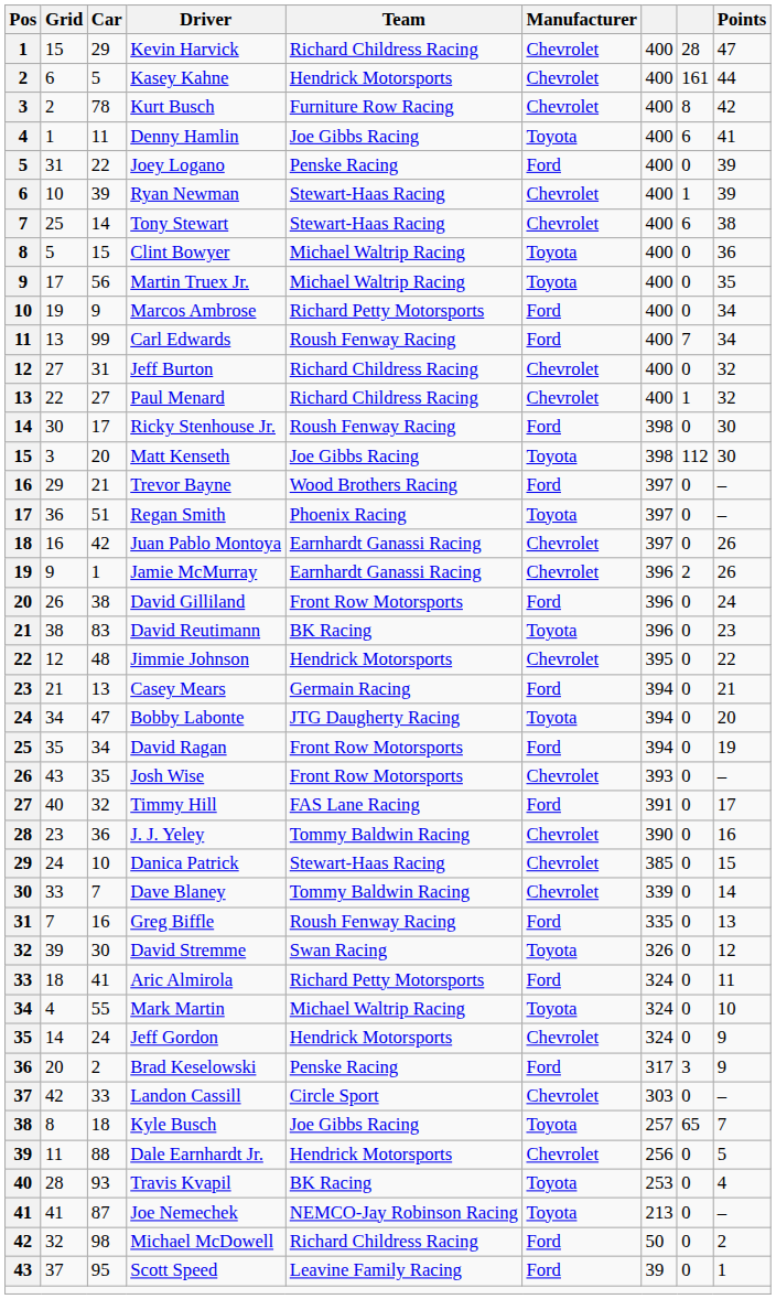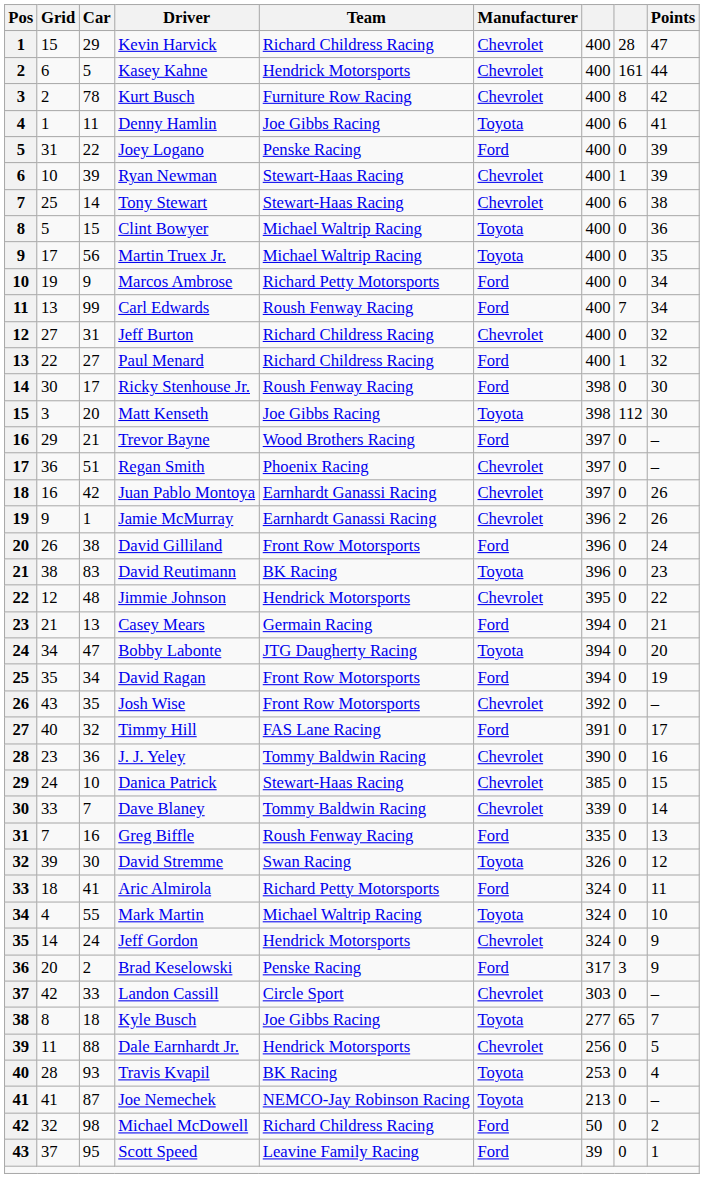Paul Menard | Manufacturer: Chevrolet -> Ford
Regan Smith | Manufacturer: Toyota -> Chevrolet
Josh Wise | column 7: 393 -> 392
Kyle Busch | column 7: 257 -> 277
